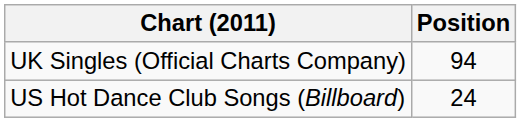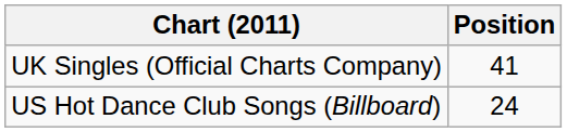UK Singles (Official Charts Company) | Position: 94 -> 41
